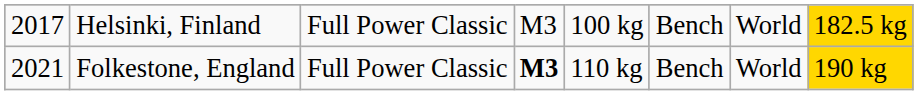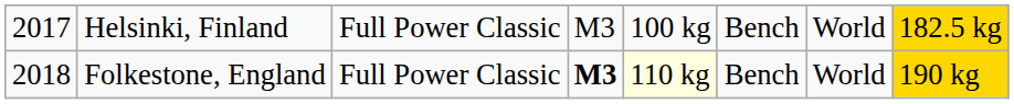Folkestone, England | column 1: 2021 -> 2018
Folkestone, England | column 5: no background -> lightyellow background
